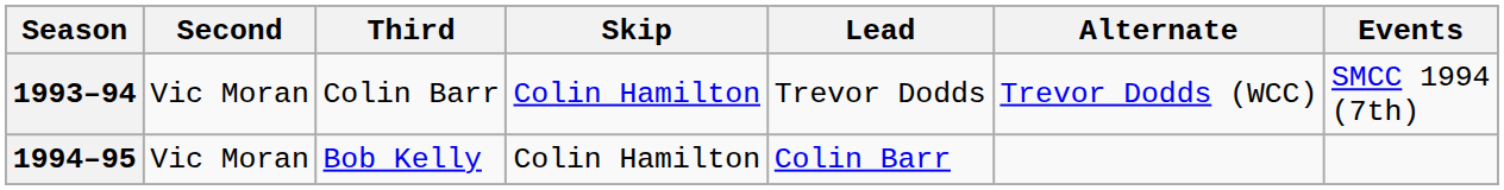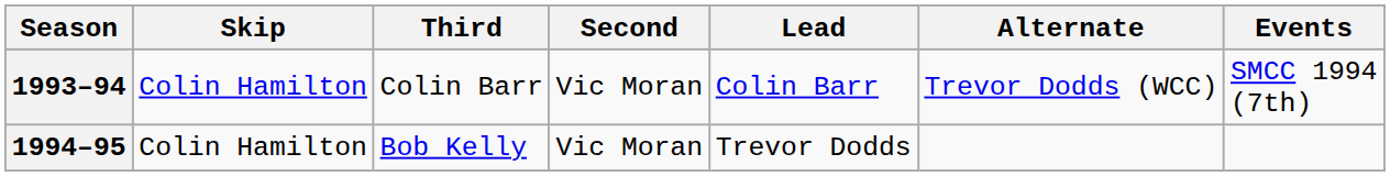columns swapped: Skip <-> Second
1993–94 | Lead: Trevor Dodds -> Colin Barr
1994–95 | Lead: Colin Barr -> Trevor Dodds
